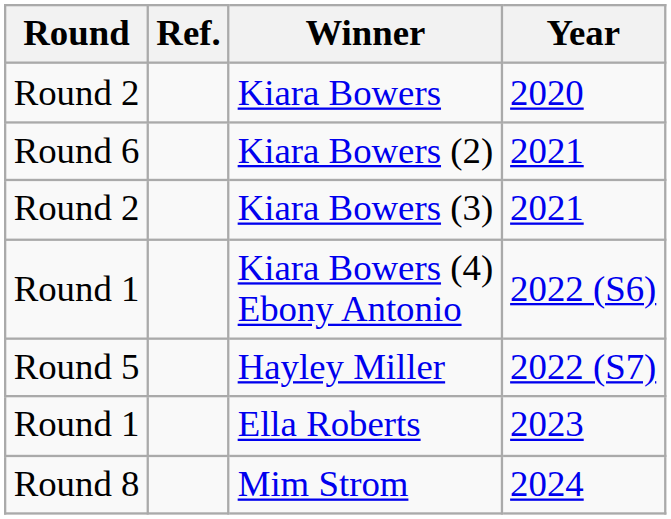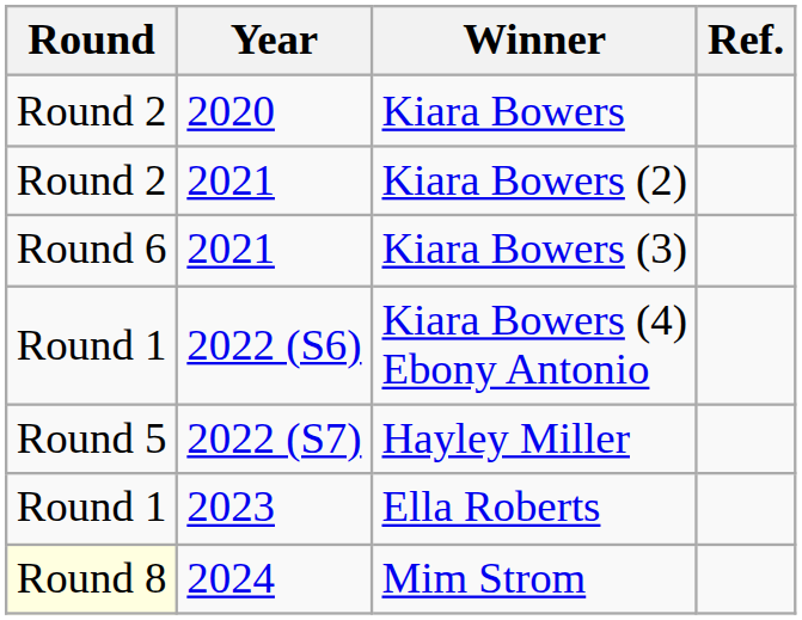columns swapped: Year <-> Ref.
Kiara Bowers (2) | Round: Round 6 -> Round 2
Kiara Bowers (3) | Round: Round 2 -> Round 6
Mim Strom | Round: no background -> lightyellow background
